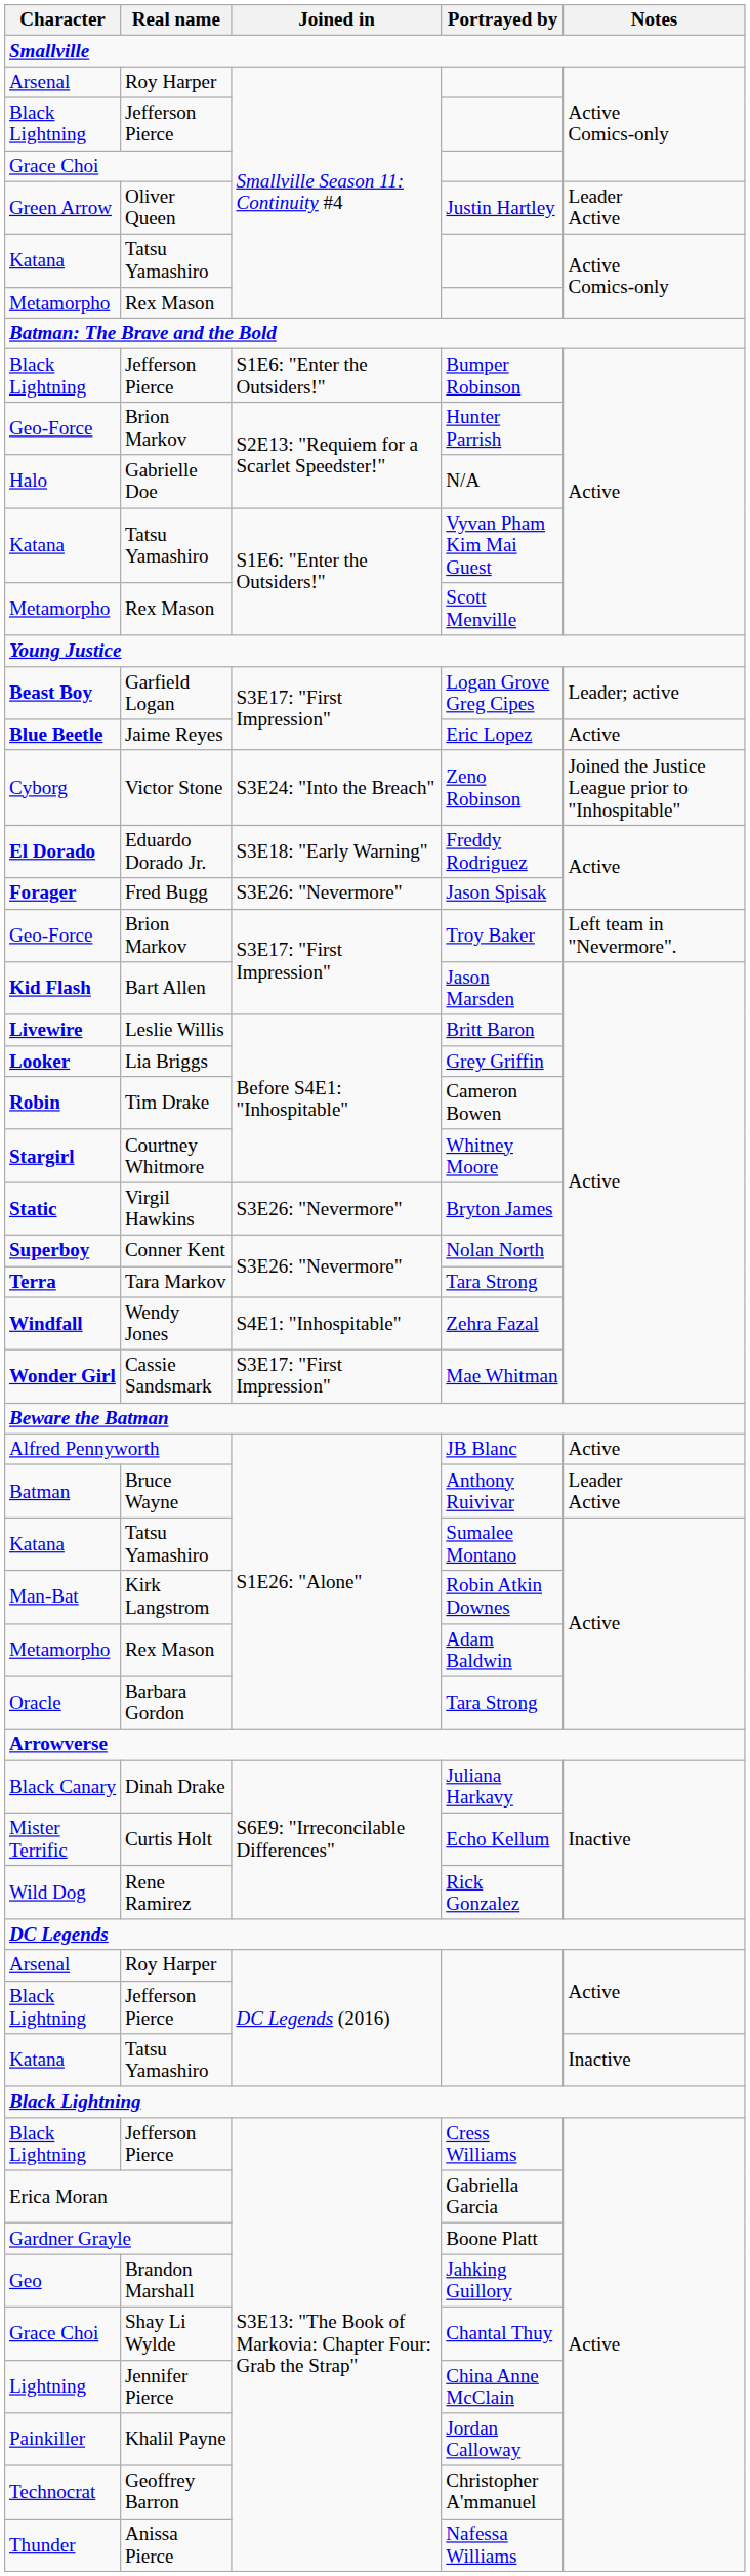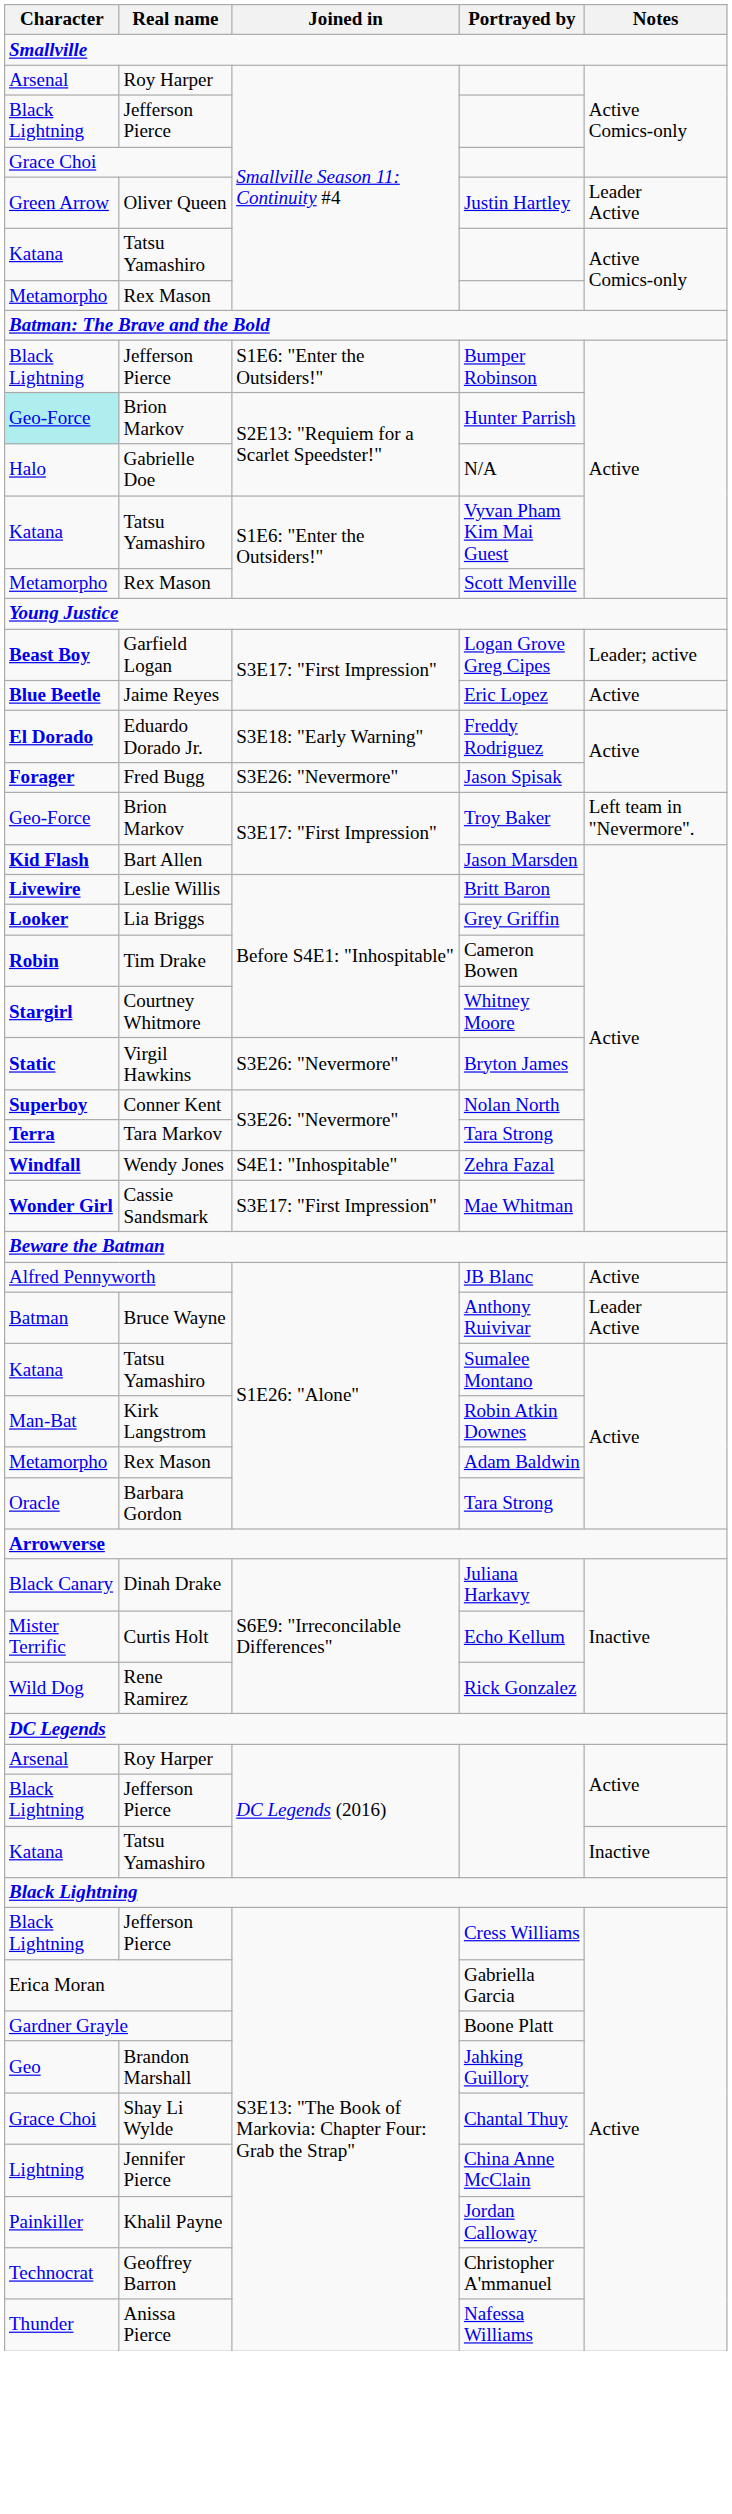Hunter Parrish | Character: no background -> paleturquoise background
- row: Cyborg | Victor Stone | S3E24: "Into the Breach" | Zeno Robinson | Joined the Justice League prior to "Inhospitable"
